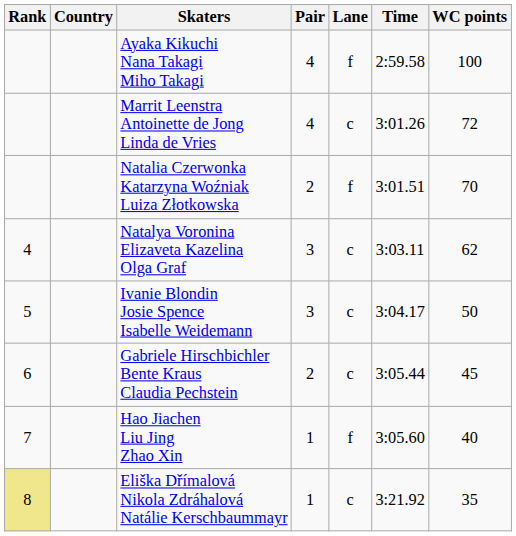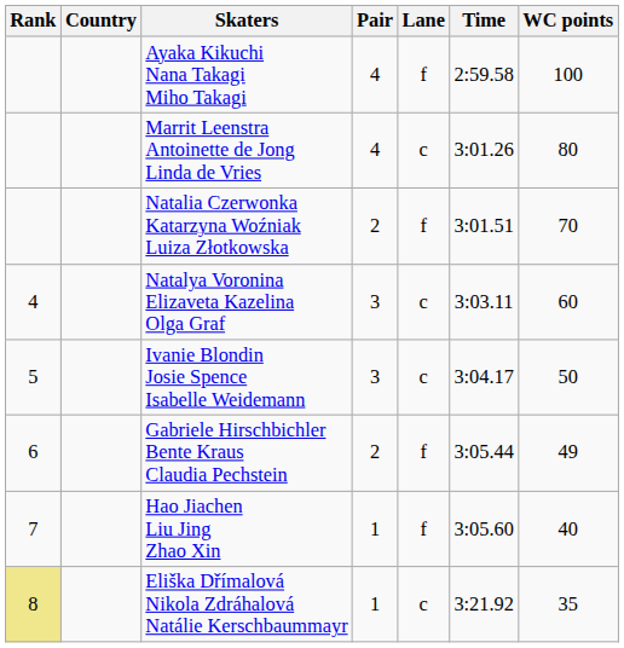Marrit Leenstra Antoinette de Jong Linda de Vries | WC points: 72 -> 80
Natalya Voronina Elizaveta Kazelina Olga Graf | WC points: 62 -> 60
Gabriele Hirschbichler Bente Kraus Claudia Pechstein | Lane: c -> f
Gabriele Hirschbichler Bente Kraus Claudia Pechstein | WC points: 45 -> 49
